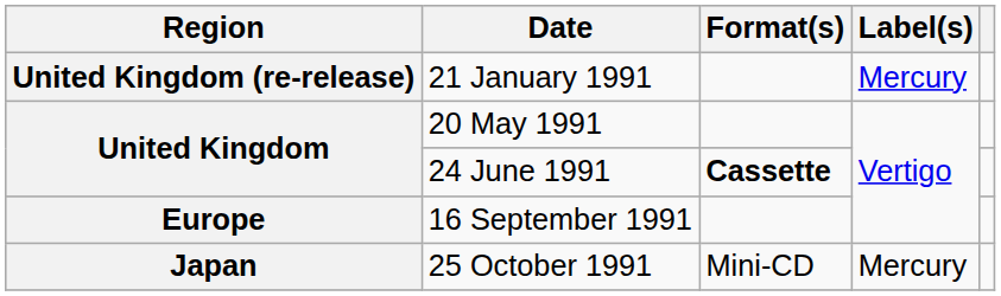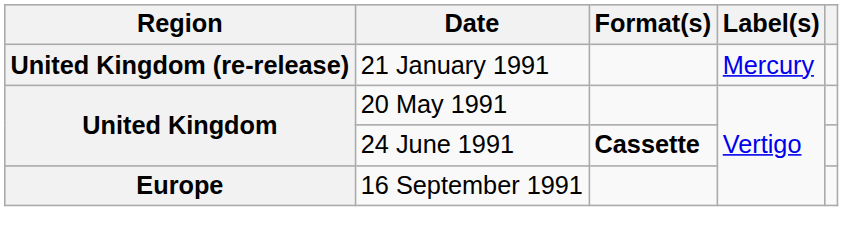- row: Japan | 25 October 1991 | Mini-CD | Mercury
